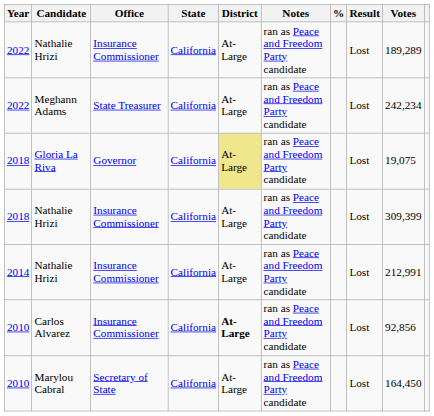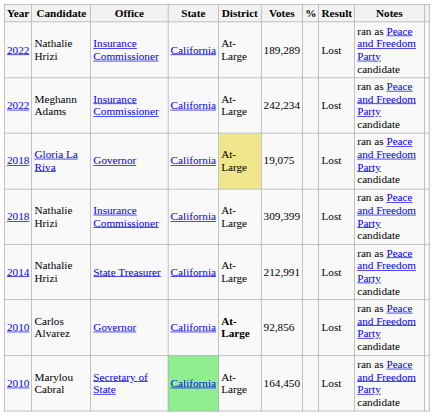columns swapped: Votes <-> Notes
Meghann Adams | Office: State Treasurer -> Insurance Commissioner
2014 / Nathalie Hrizi | Office: Insurance Commissioner -> State Treasurer
Carlos Alvarez | Office: Insurance Commissioner -> Governor
Marylou Cabral | State: no background -> lightgreen background
